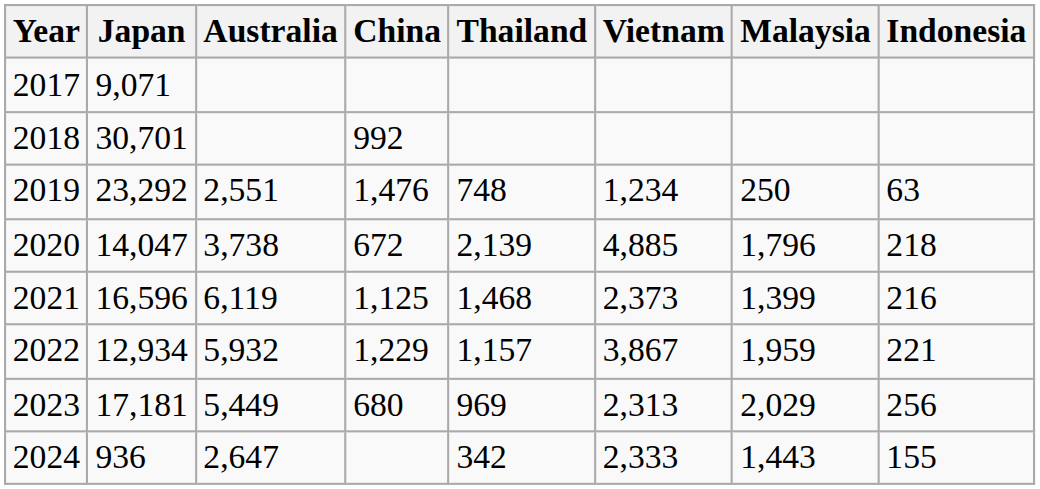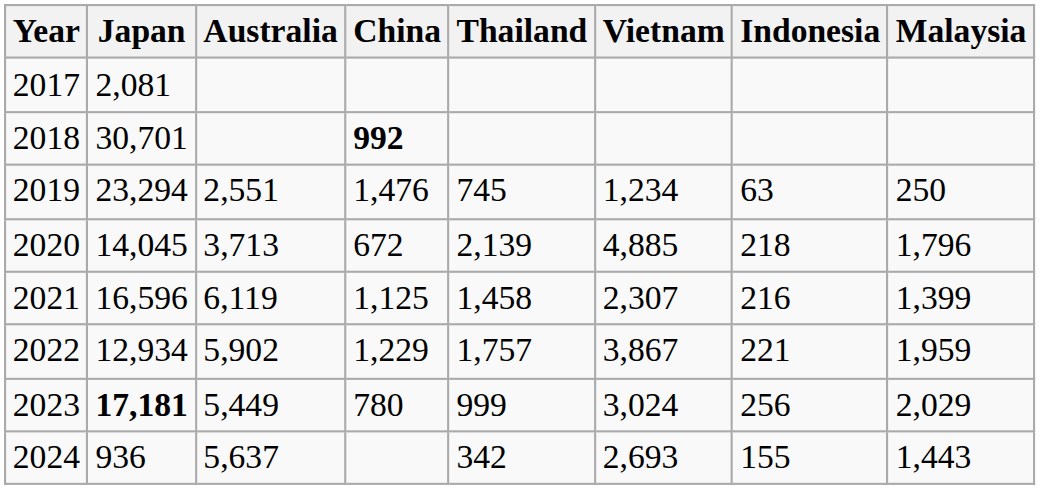columns swapped: Malaysia <-> Indonesia
2017 | Japan: 9,071 -> 2,081
2018 | China: normal -> bold
2019 | Japan: 23,292 -> 23,294
2019 | Thailand: 748 -> 745
2020 | Japan: 14,047 -> 14,045
2020 | Australia: 3,738 -> 3,713
2021 | Thailand: 1,468 -> 1,458
2021 | Vietnam: 2,373 -> 2,307
2022 | Australia: 5,932 -> 5,902
2022 | Thailand: 1,157 -> 1,757
2023 | Japan: normal -> bold
2023 | China: 680 -> 780
2023 | Thailand: 969 -> 999
2023 | Vietnam: 2,313 -> 3,024
2024 | Australia: 2,647 -> 5,637
2024 | Vietnam: 2,333 -> 2,693
